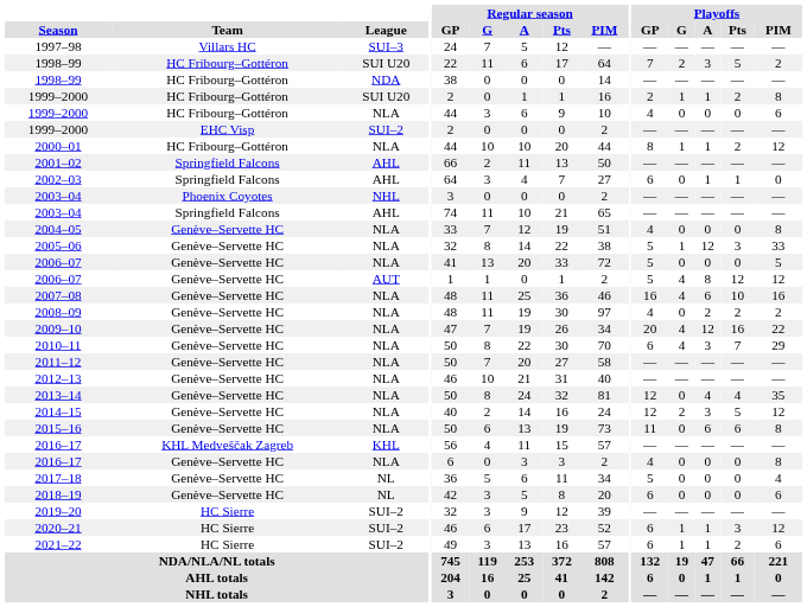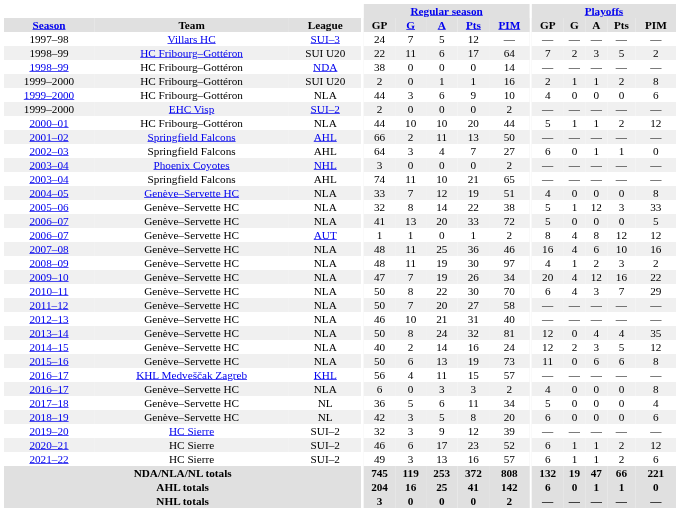2000–01 | Playoffs / GP: 8 -> 5
2006–07 / AUT | Playoffs / GP: 5 -> 8
2008–09 | Playoffs / G: 0 -> 1
2008–09 | Playoffs / Pts: 2 -> 3
2020–21 | Playoffs / Pts: 3 -> 2
